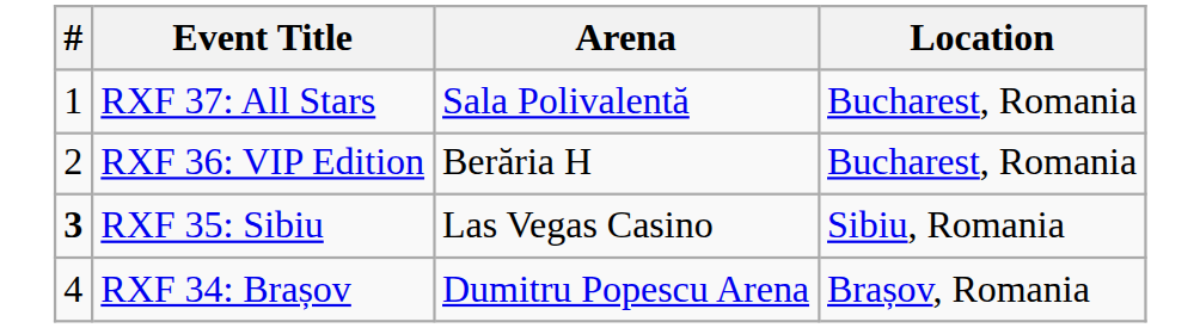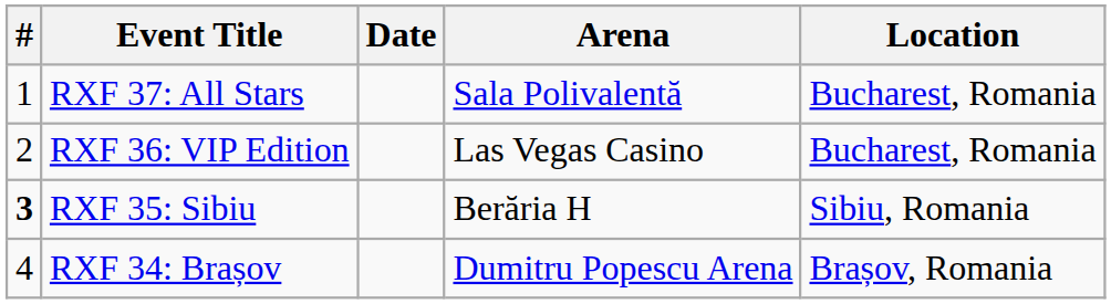+ column: Date
RXF 36: VIP Edition | Arena: Berăria H -> Las Vegas Casino
RXF 35: Sibiu | Arena: Las Vegas Casino -> Berăria H
